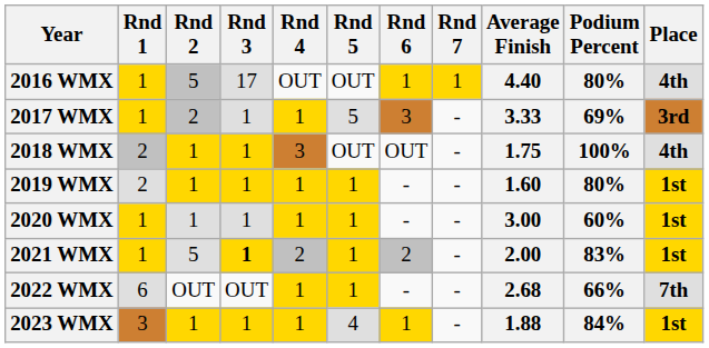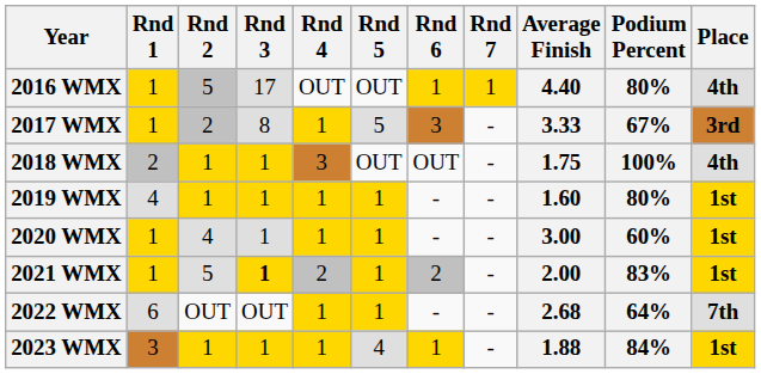2017 WMX | Rnd 3: 1 -> 8
2017 WMX | Podium Percent: 69% -> 67%
2019 WMX | Rnd 1: 2 -> 4
2020 WMX | Rnd 2: 1 -> 4
2022 WMX | Podium Percent: 66% -> 64%
